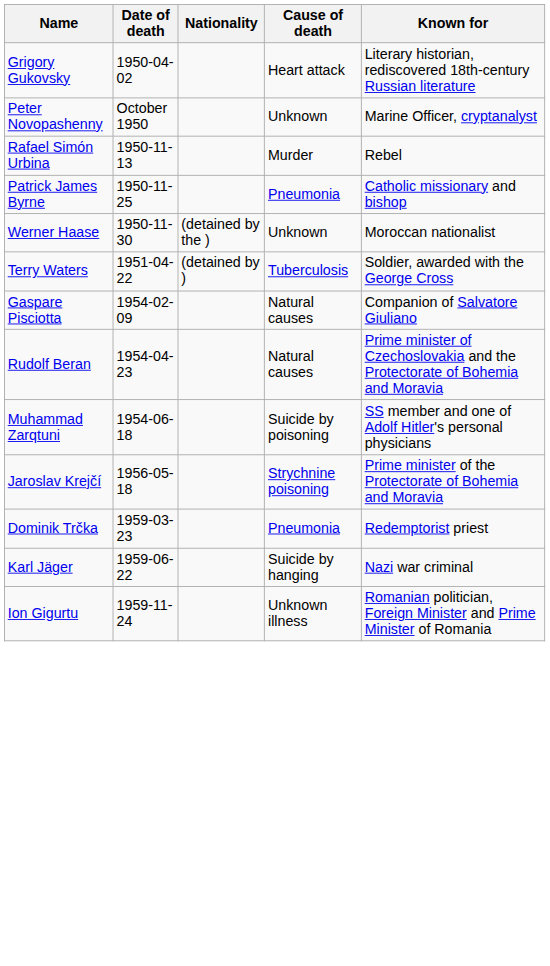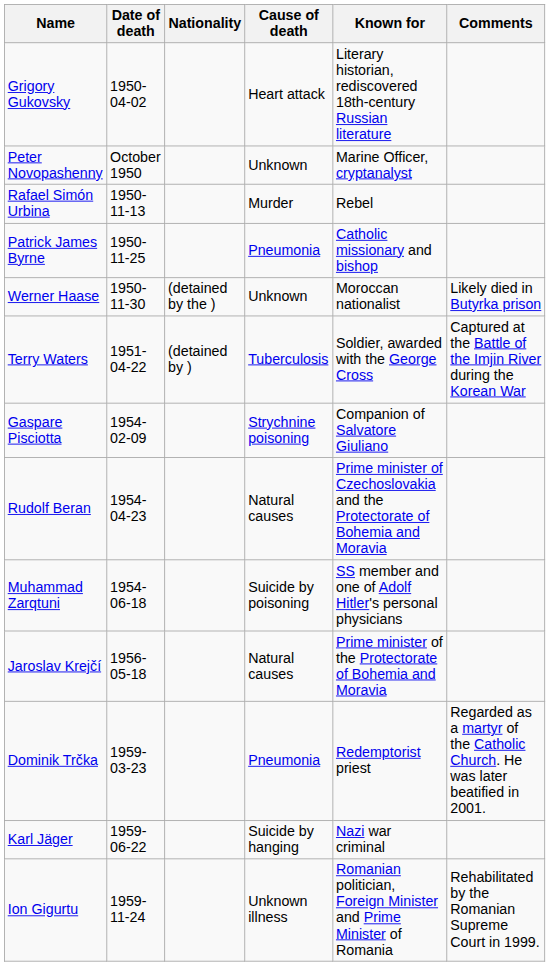+ column: Comments | Likely died in Butyrka prison | Captured at the Battle of the Imjin River during the Korean War | Regarded as a martyr of the Catholic Church. He was later beatified in 2001. | Rehabilitated by the Romanian Supreme Court in 1999.
Gaspare Pisciotta | Cause of death: Natural causes -> Strychnine poisoning
Jaroslav Krejčí | Cause of death: Strychnine poisoning -> Natural causes
